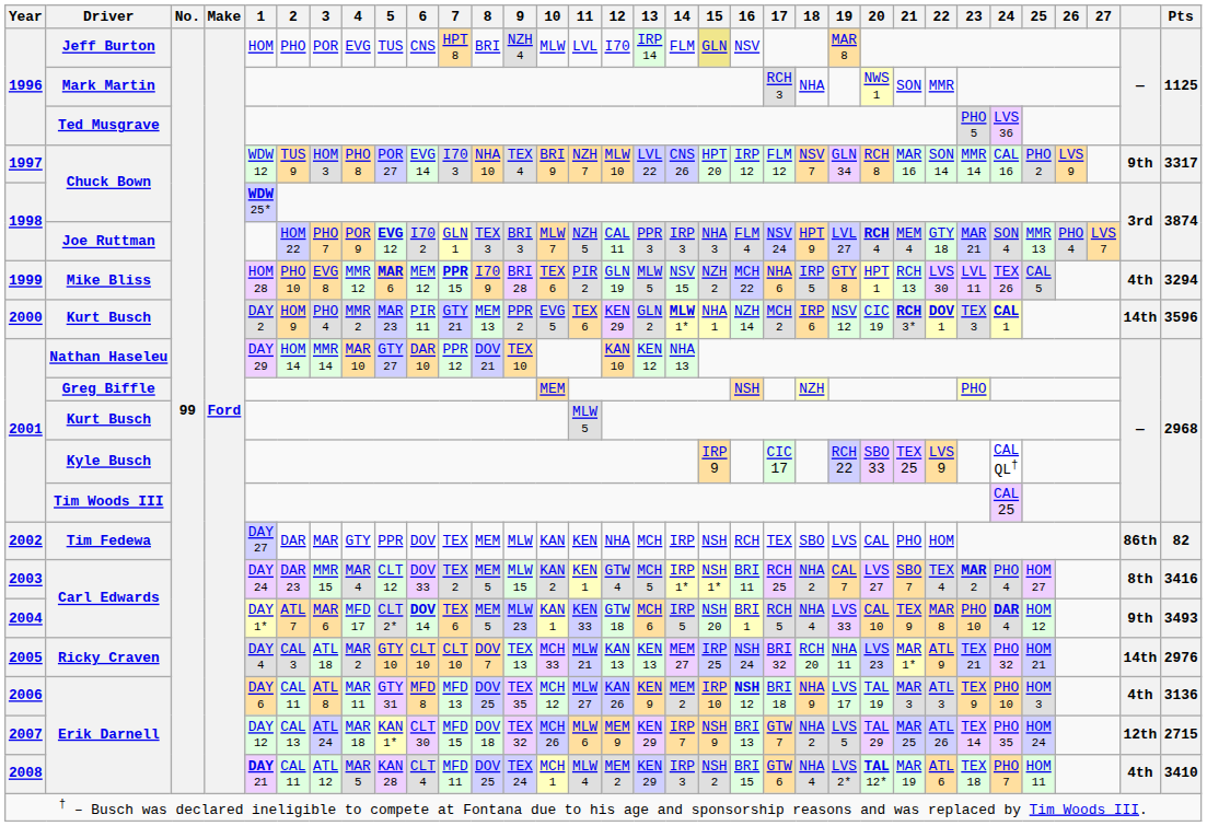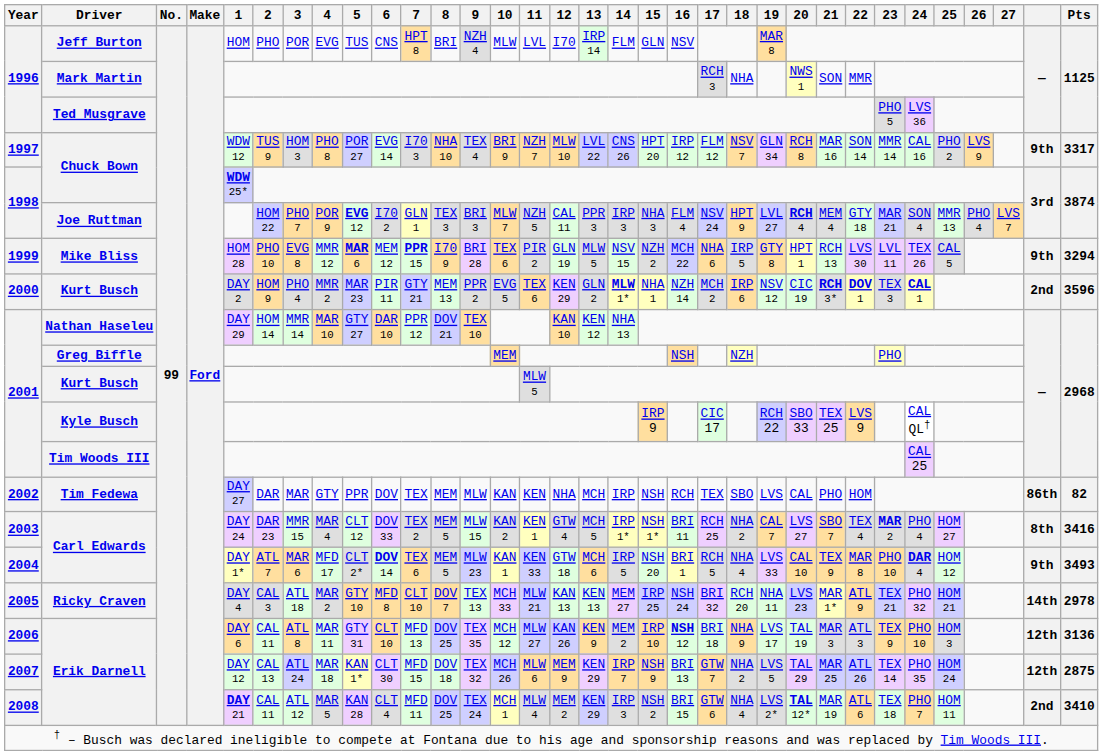Jeff Burton | 15: khaki background -> no background
Mike Bliss | column 32: 4th -> 9th
2000 / Kurt Busch | column 32: 14th -> 2nd
Ricky Craven | 6: CLT 10 -> MFD 8
Ricky Craven | Pts: 2976 -> 2978
2006 / Erik Darnell | 6: MFD 8 -> CLT 10
2006 / Erik Darnell | column 32: 4th -> 12th
2007 / Erik Darnell | Pts: 2715 -> 2875
2008 / Erik Darnell | column 32: 4th -> 2nd
